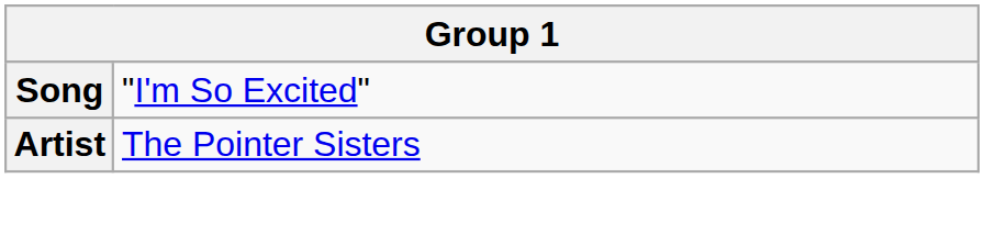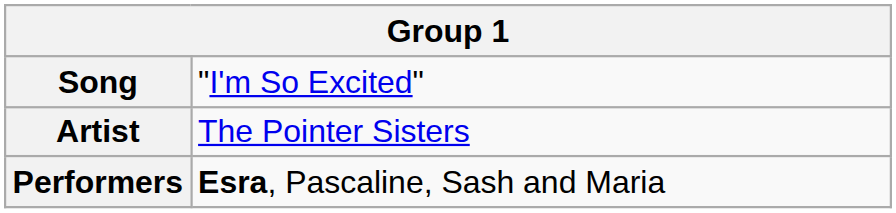+ row: Performers | Esra, Pascaline, Sash and Maria
